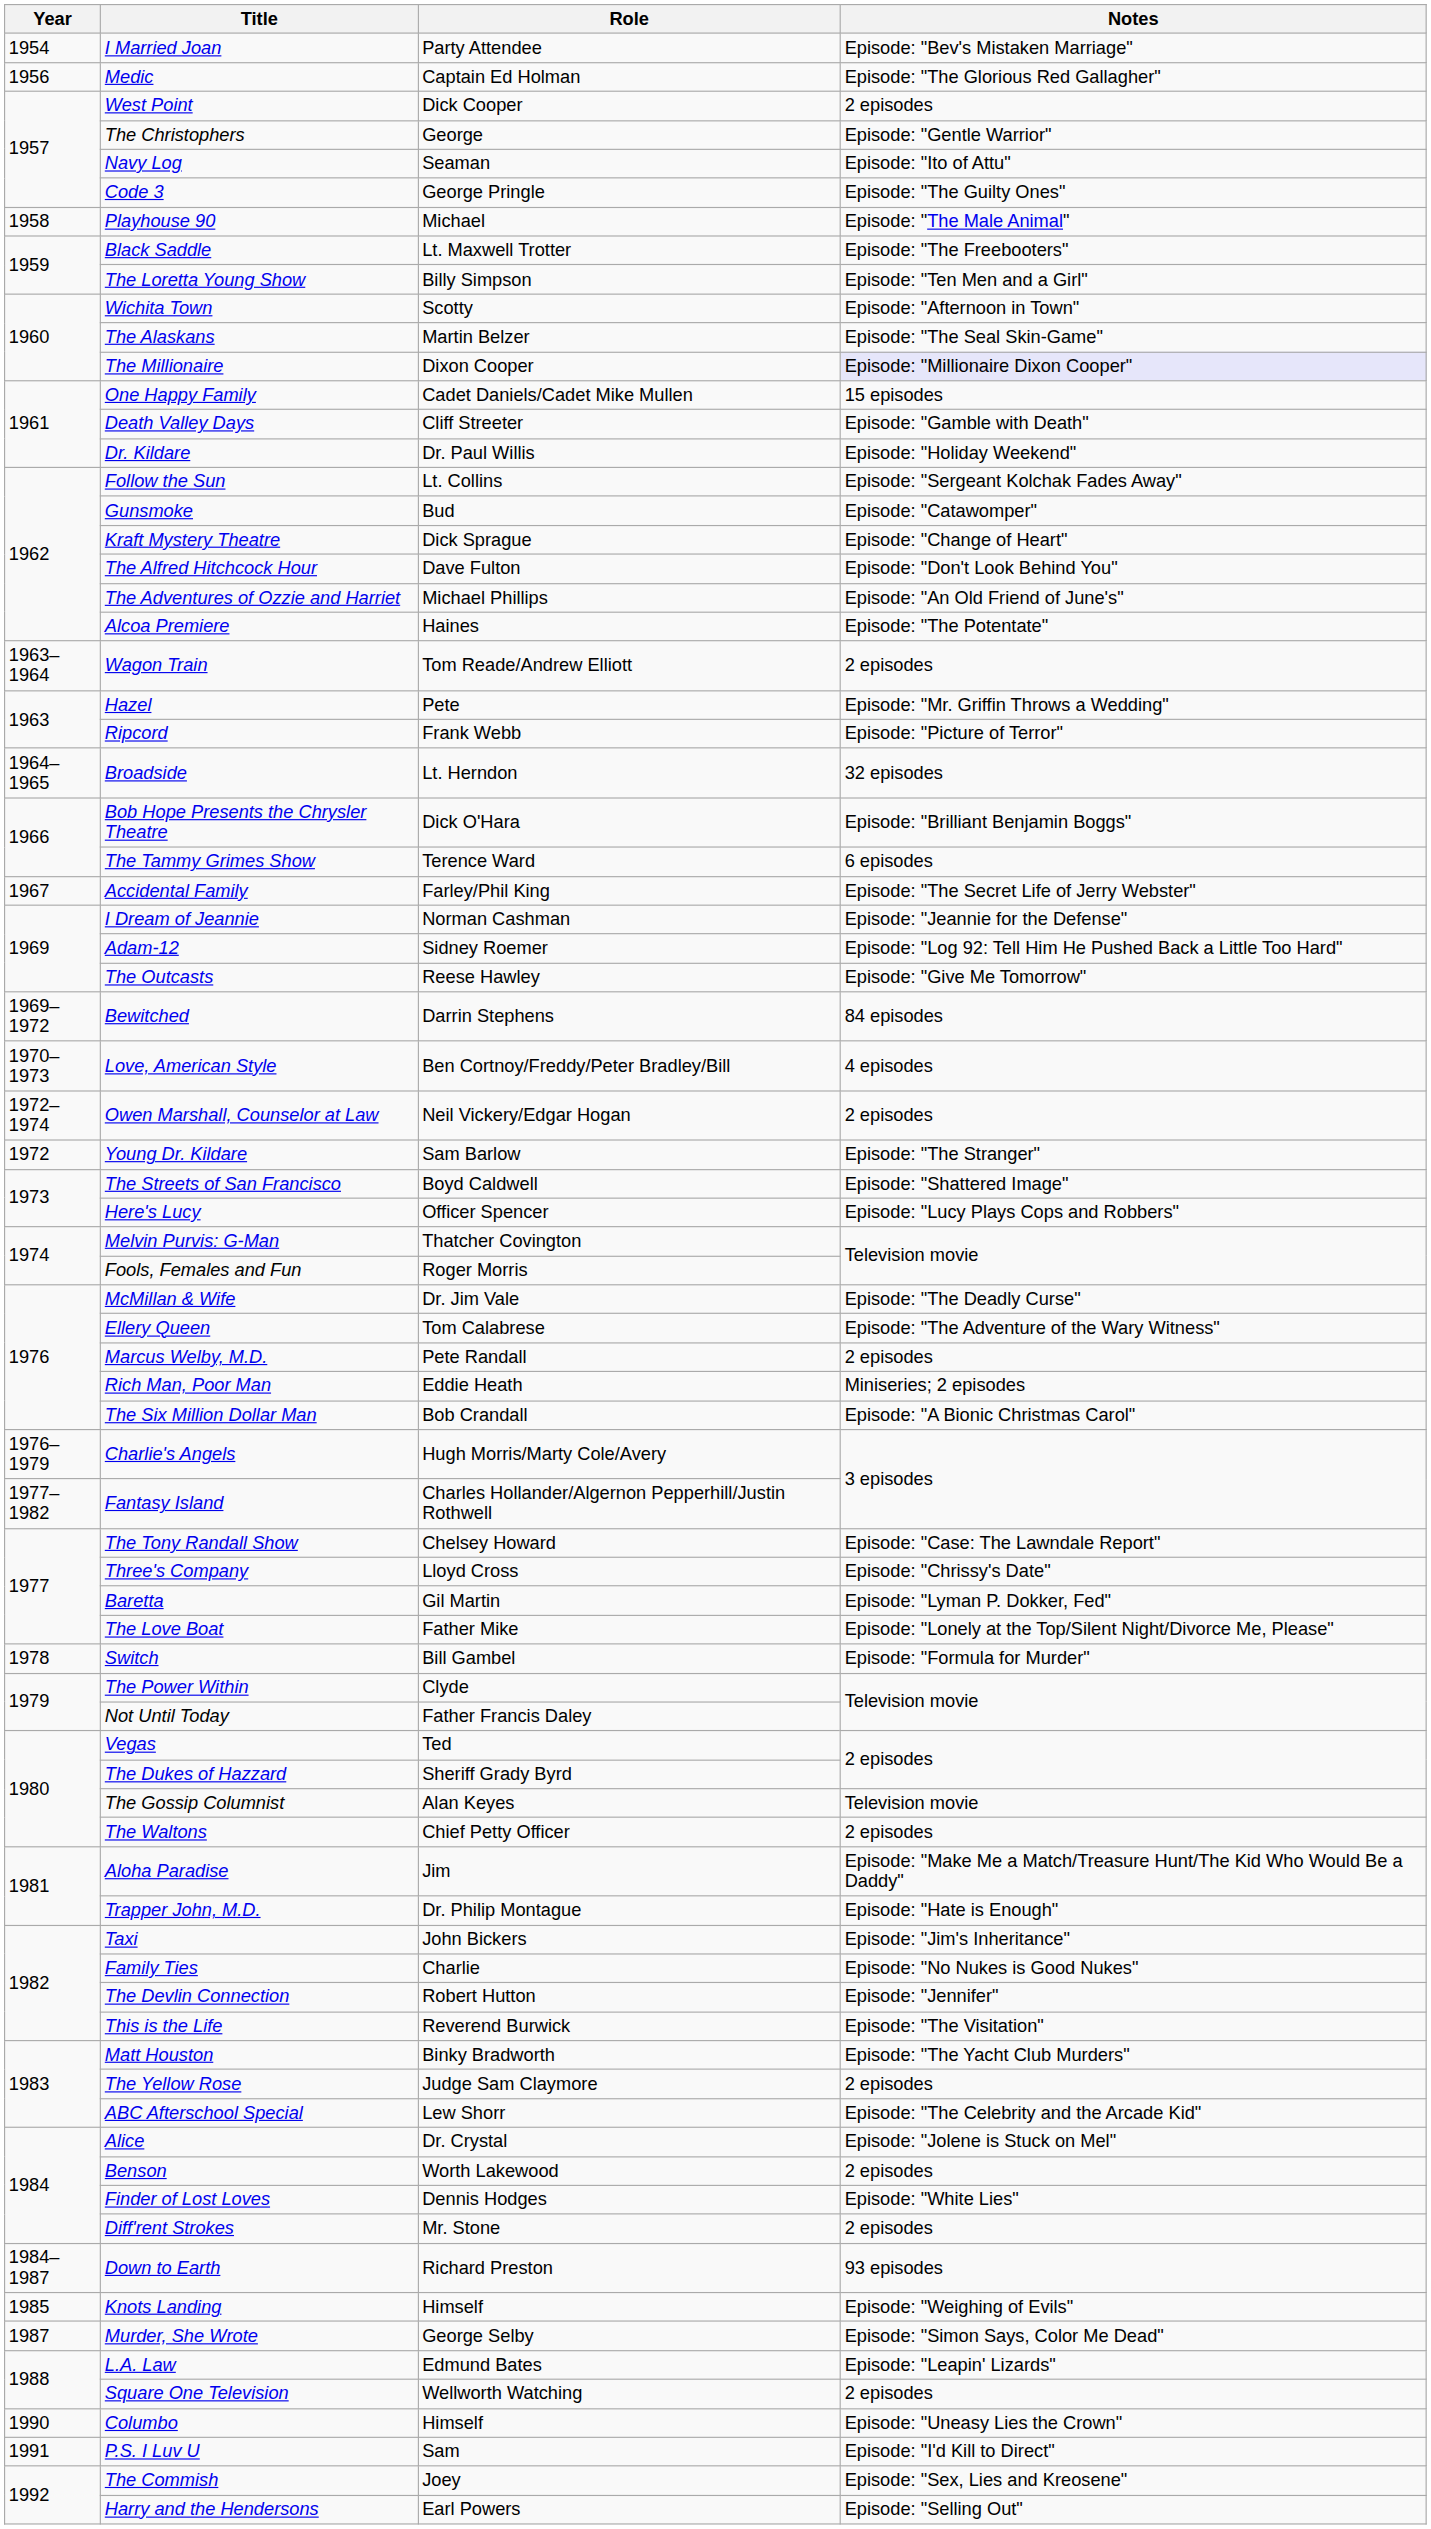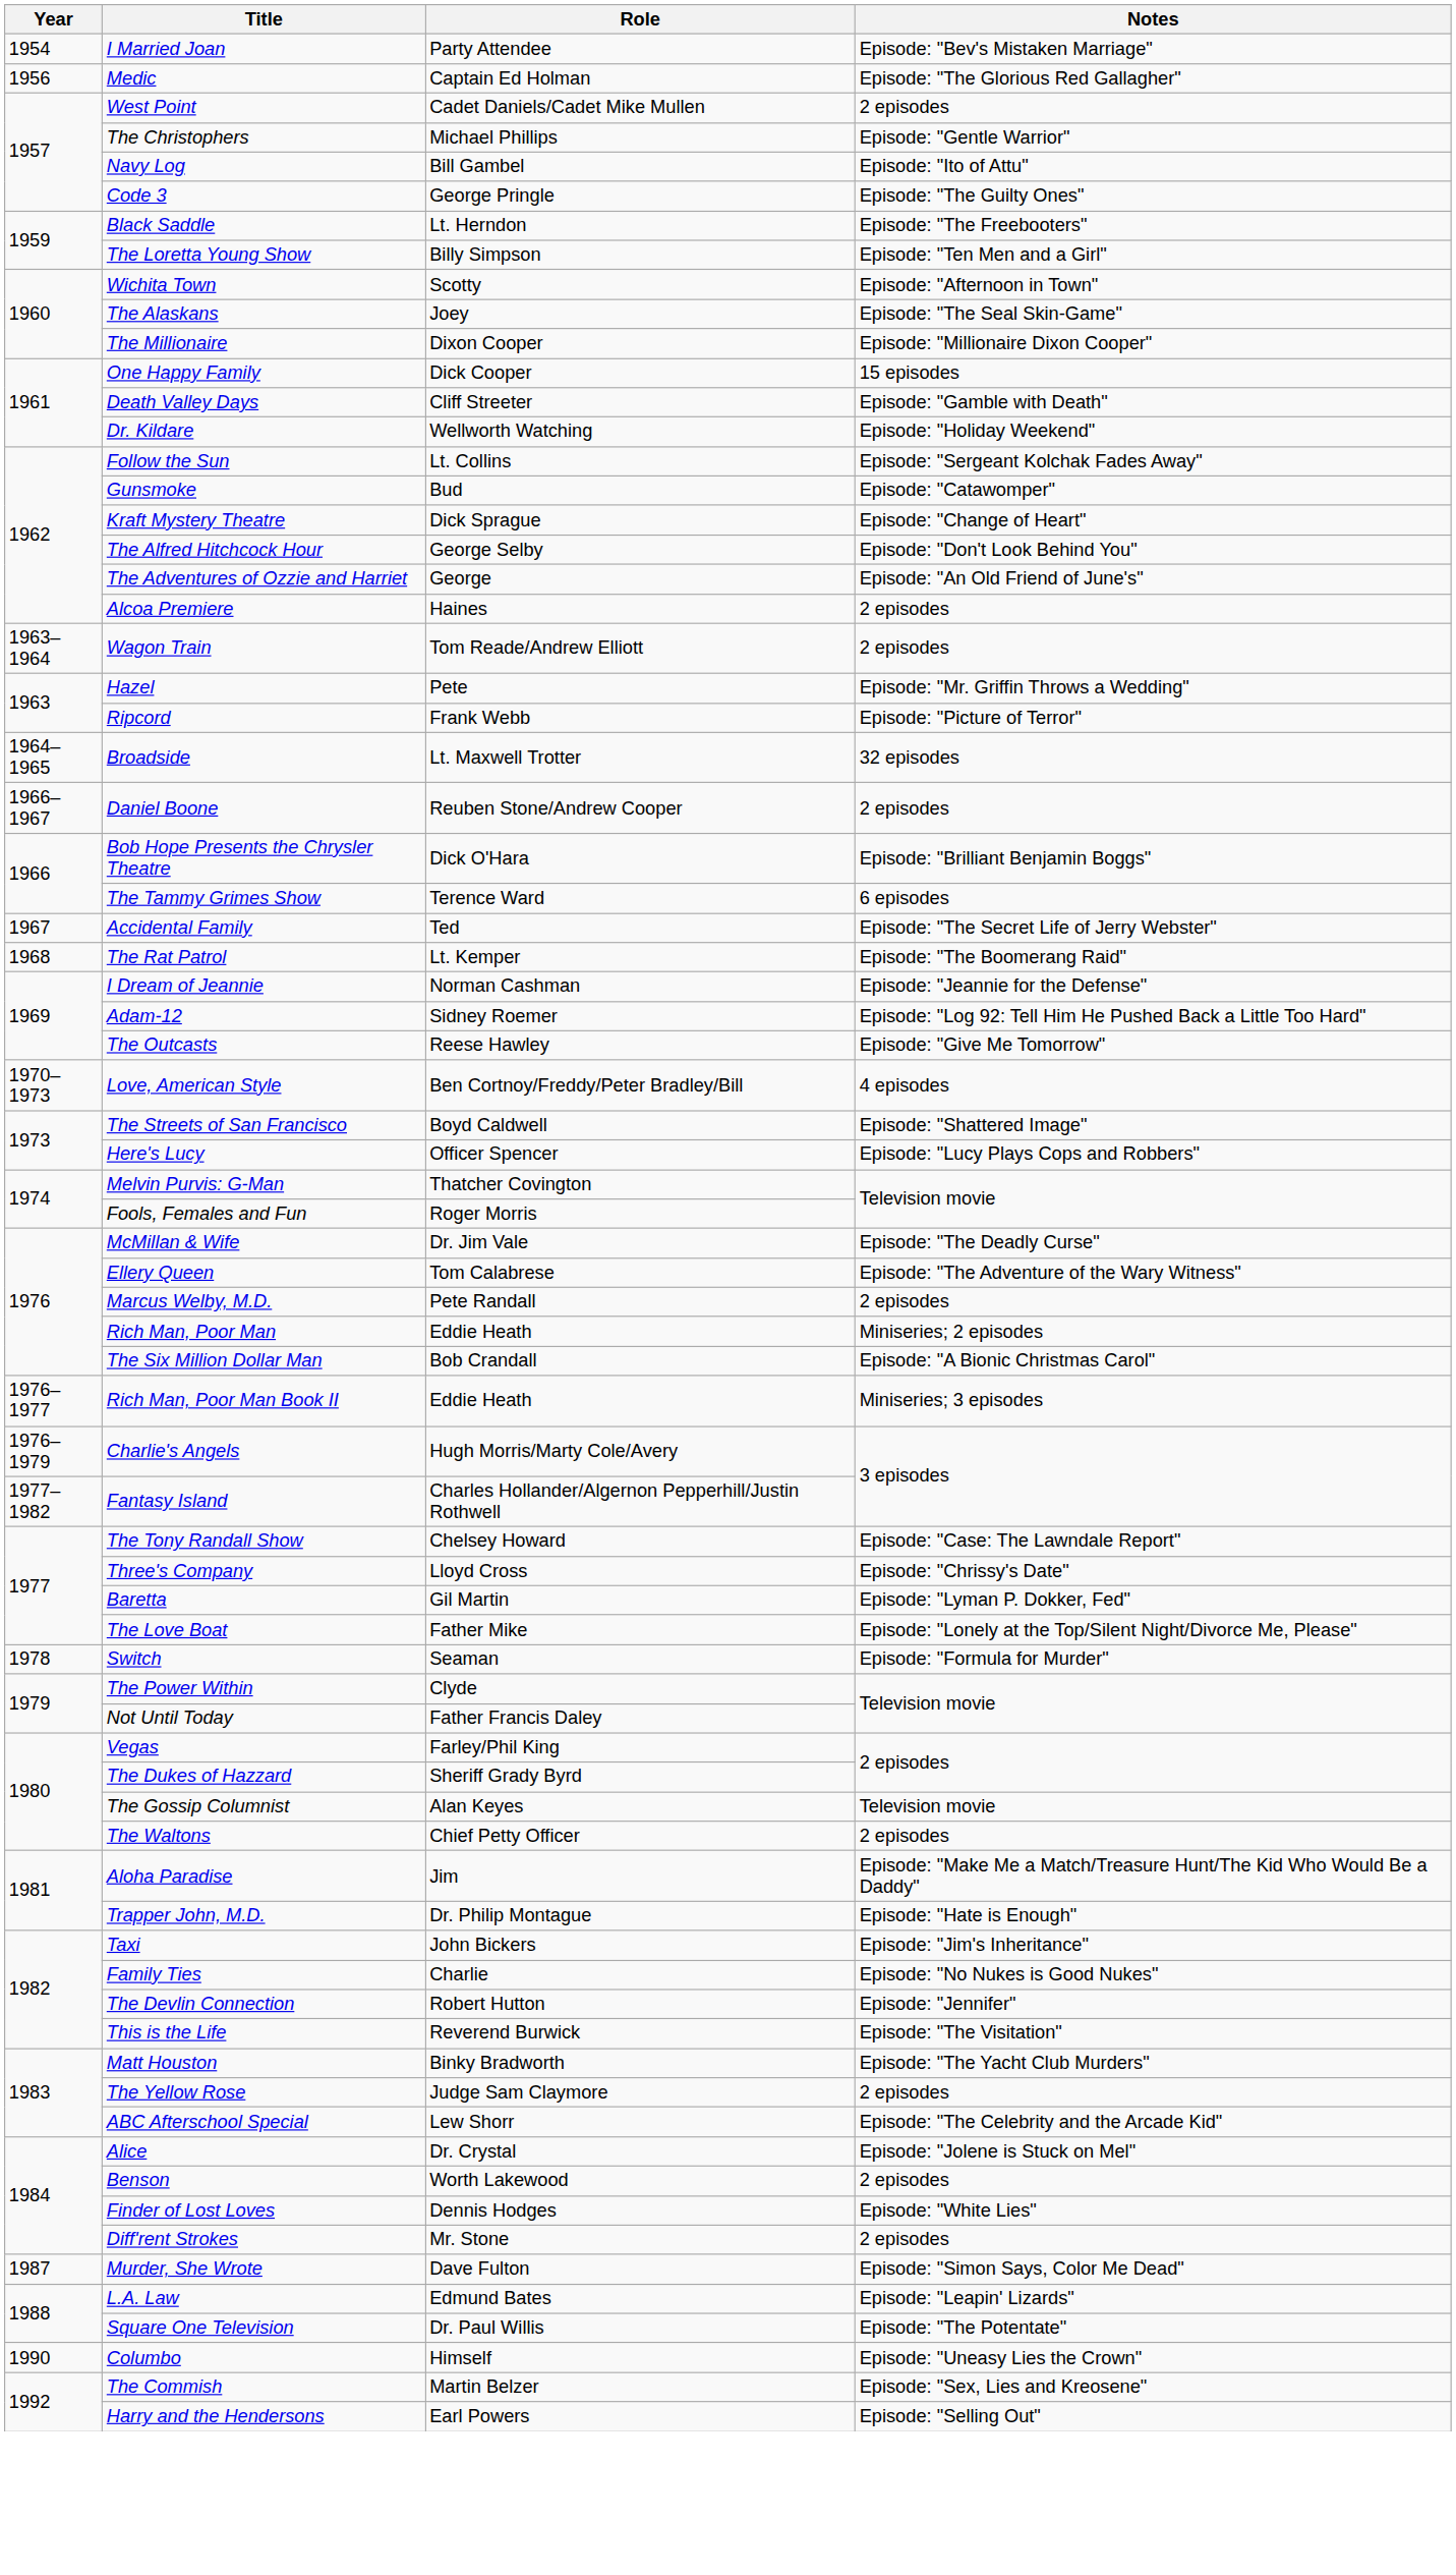West Point | Role: Dick Cooper -> Cadet Daniels/Cadet Mike Mullen
The Christophers | Role: George -> Michael Phillips
Navy Log | Role: Seaman -> Bill Gambel
- row: 1958 | Playhouse 90 | Michael | Episode: "The Male Animal"
Black Saddle | Role: Lt. Maxwell Trotter -> Lt. Herndon
The Alaskans | Role: Martin Belzer -> Joey
The Millionaire | Notes: lavender background -> no background
One Happy Family | Role: Cadet Daniels/Cadet Mike Mullen -> Dick Cooper
Dr. Kildare | Role: Dr. Paul Willis -> Wellworth Watching
The Alfred Hitchcock Hour | Role: Dave Fulton -> George Selby
The Adventures of Ozzie and Harriet | Role: Michael Phillips -> George
Alcoa Premiere | Notes: Episode: "The Potentate" -> 2 episodes
Broadside | Role: Lt. Herndon -> Lt. Maxwell Trotter
+ row: 1966–1967 | Daniel Boone | Reuben Stone/Andrew Cooper | 2 episodes
Accidental Family | Role: Farley/Phil King -> Ted
+ row: 1968 | The Rat Patrol | Lt. Kemper | Episode: "The Boomerang Raid"
- row: 1969–1972 | Bewitched | Darrin Stephens | 84 episodes
- row: 1972–1974 | Owen Marshall, Counselor at Law | Neil Vickery/Edgar Hogan | 2 episodes
- row: 1972 | Young Dr. Kildare | Sam Barlow | Episode: "The Stranger"
+ row: 1976–1977 | Rich Man, Poor Man Book II | Eddie Heath | Miniseries; 3 episodes
Switch | Role: Bill Gambel -> Seaman
Vegas | Role: Ted -> Farley/Phil King
- row: 1984–1987 | Down to Earth | Richard Preston | 93 episodes
- row: 1985 | Knots Landing | Himself | Episode: "Weighing of Evils"
Murder, She Wrote | Role: George Selby -> Dave Fulton
Square One Television | Role: Wellworth Watching -> Dr. Paul Willis
Square One Television | Notes: 2 episodes -> Episode: "The Potentate"
- row: 1991 | P.S. I Luv U | Sam | Episode: "I'd Kill to Direct"
The Commish | Role: Joey -> Martin Belzer
